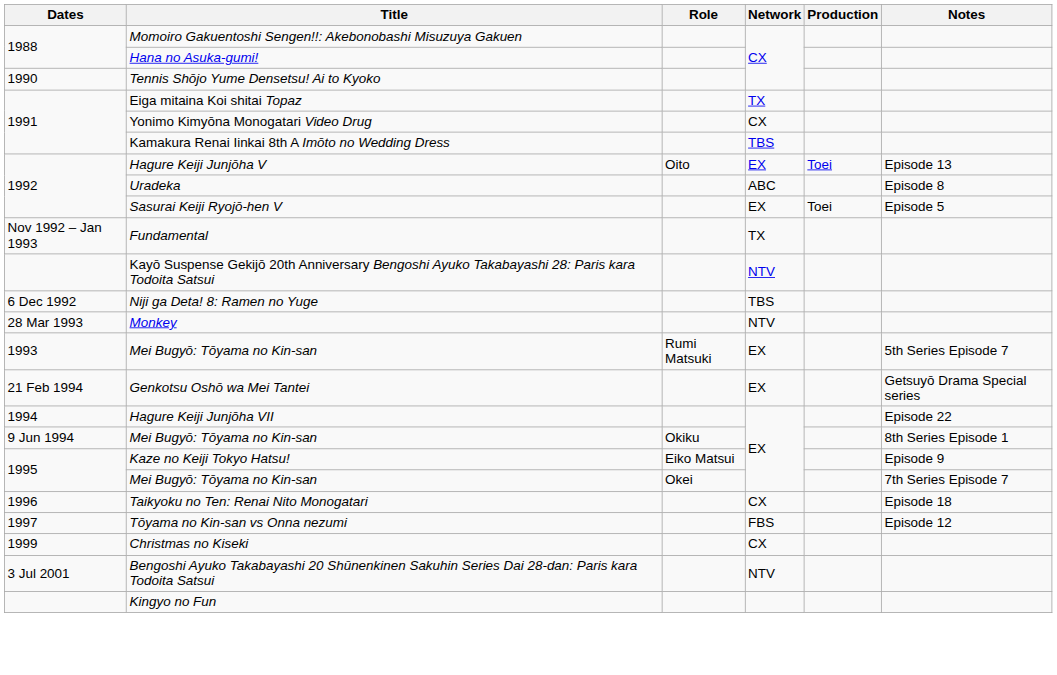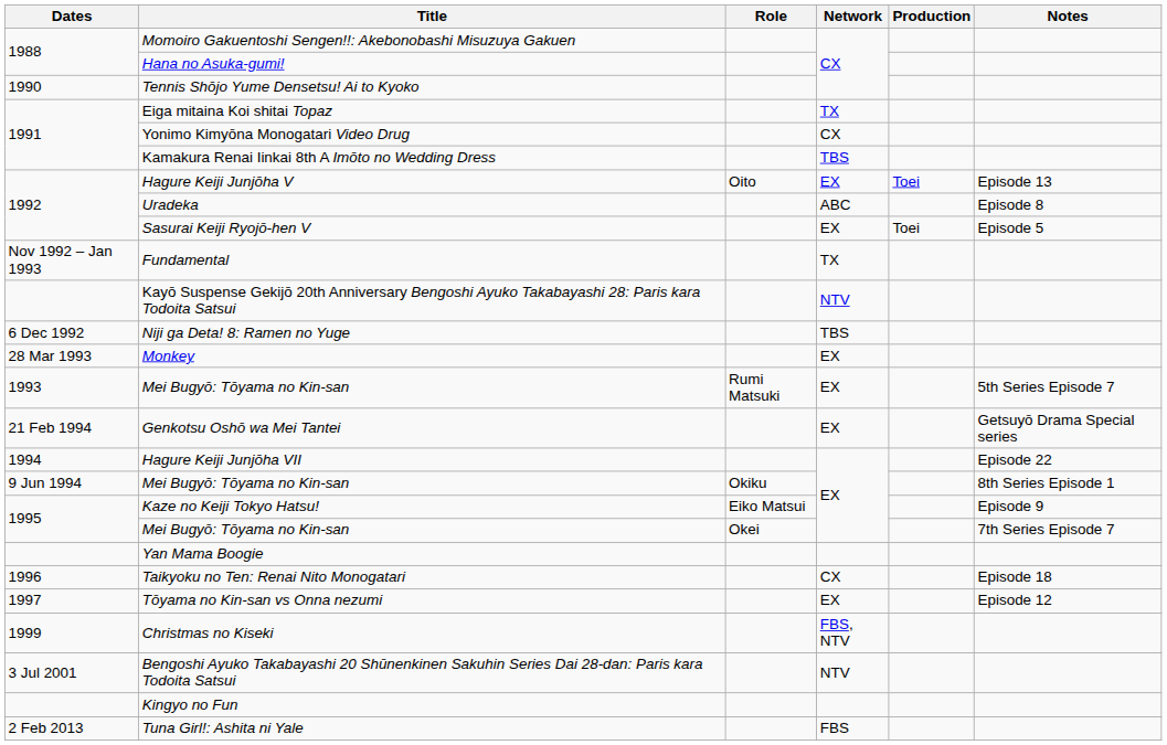Monkey | Network: NTV -> EX
+ row: Yan Mama Boogie
Tōyama no Kin-san vs Onna nezumi | Network: FBS -> EX
Christmas no Kiseki | Network: CX -> FBS, NTV
+ row: 2 Feb 2013 | Tuna Girl!: Ashita ni Yale | FBS
